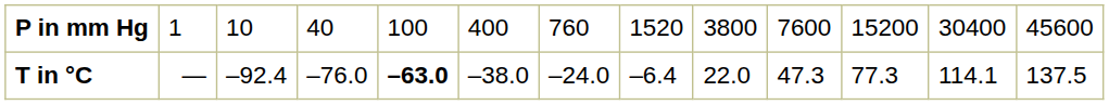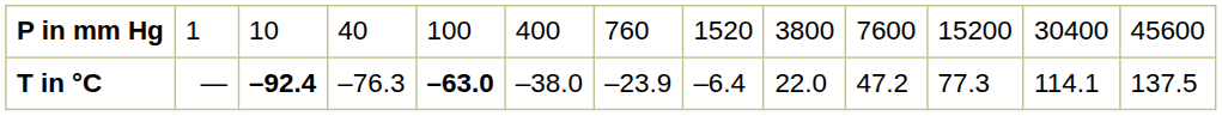T in °C | column 3: normal -> bold
T in °C | column 4: –76.0 -> –76.3
T in °C | column 7: –24.0 -> –23.9
T in °C | column 10: 47.3 -> 47.2
